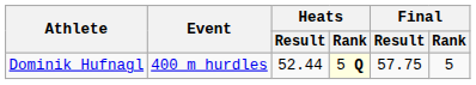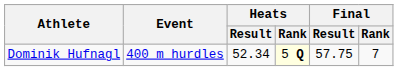Dominik Hufnagl | Heats / Result: 52.44 -> 52.34
Dominik Hufnagl | Final / Rank: 5 -> 7
